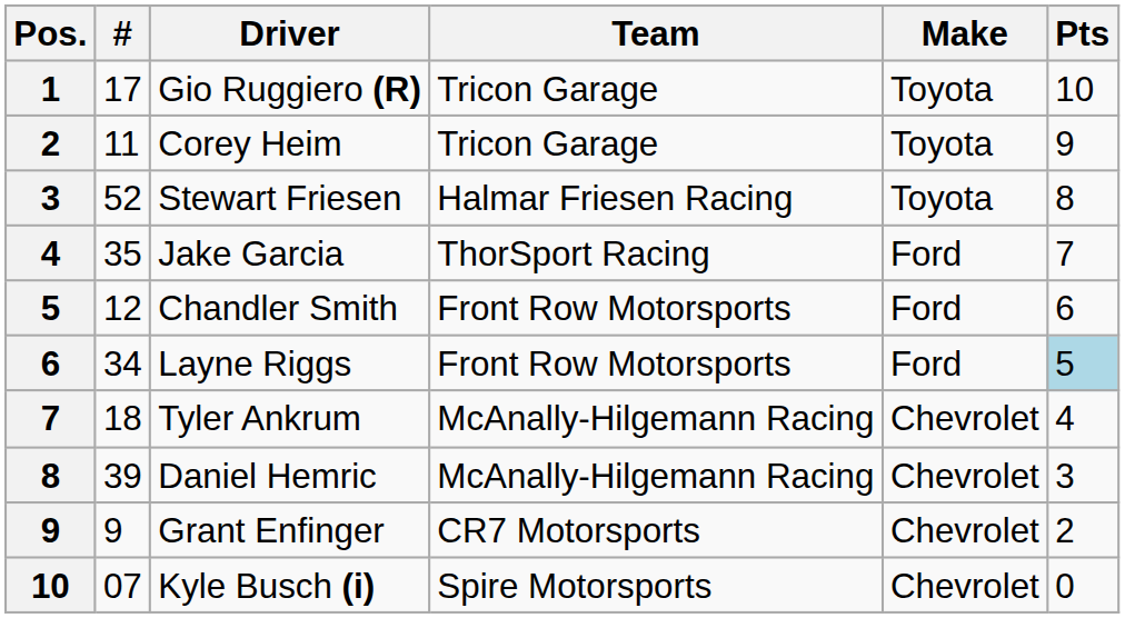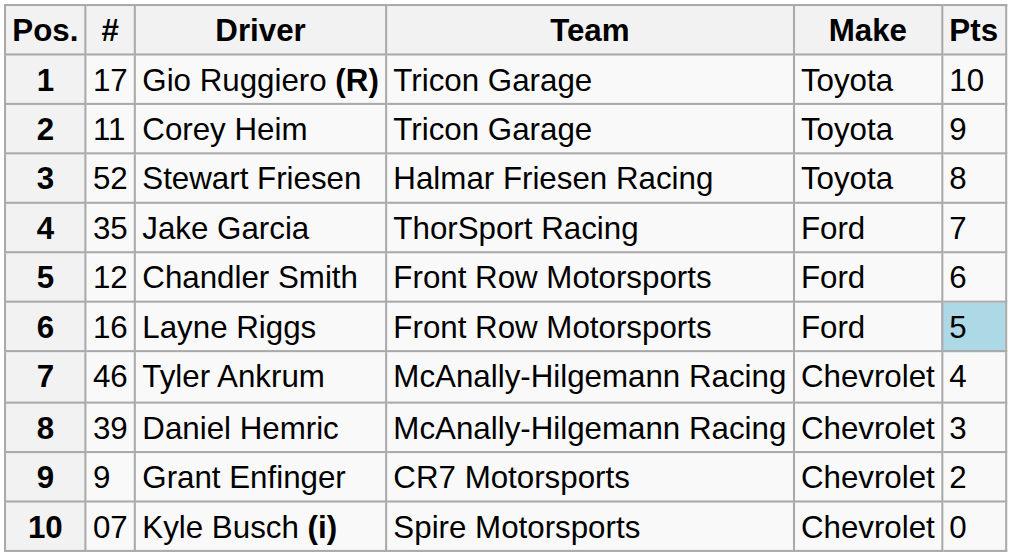Layne Riggs | #: 34 -> 16
Tyler Ankrum | #: 18 -> 46
